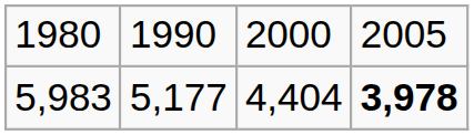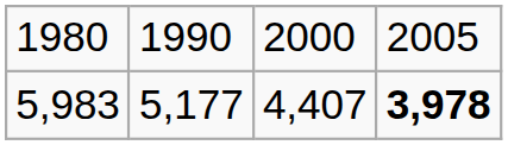5,983 | column 3: 4,404 -> 4,407
